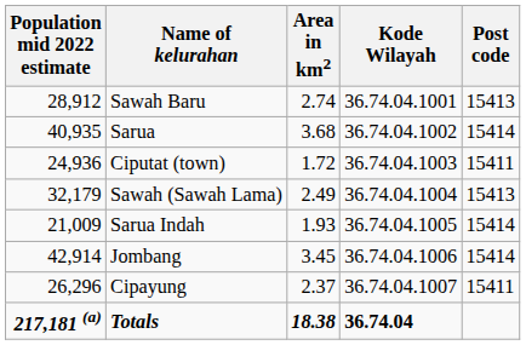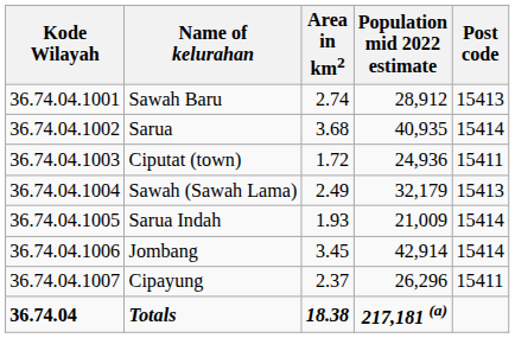columns swapped: Kode Wilayah <-> Population mid 2022 estimate
